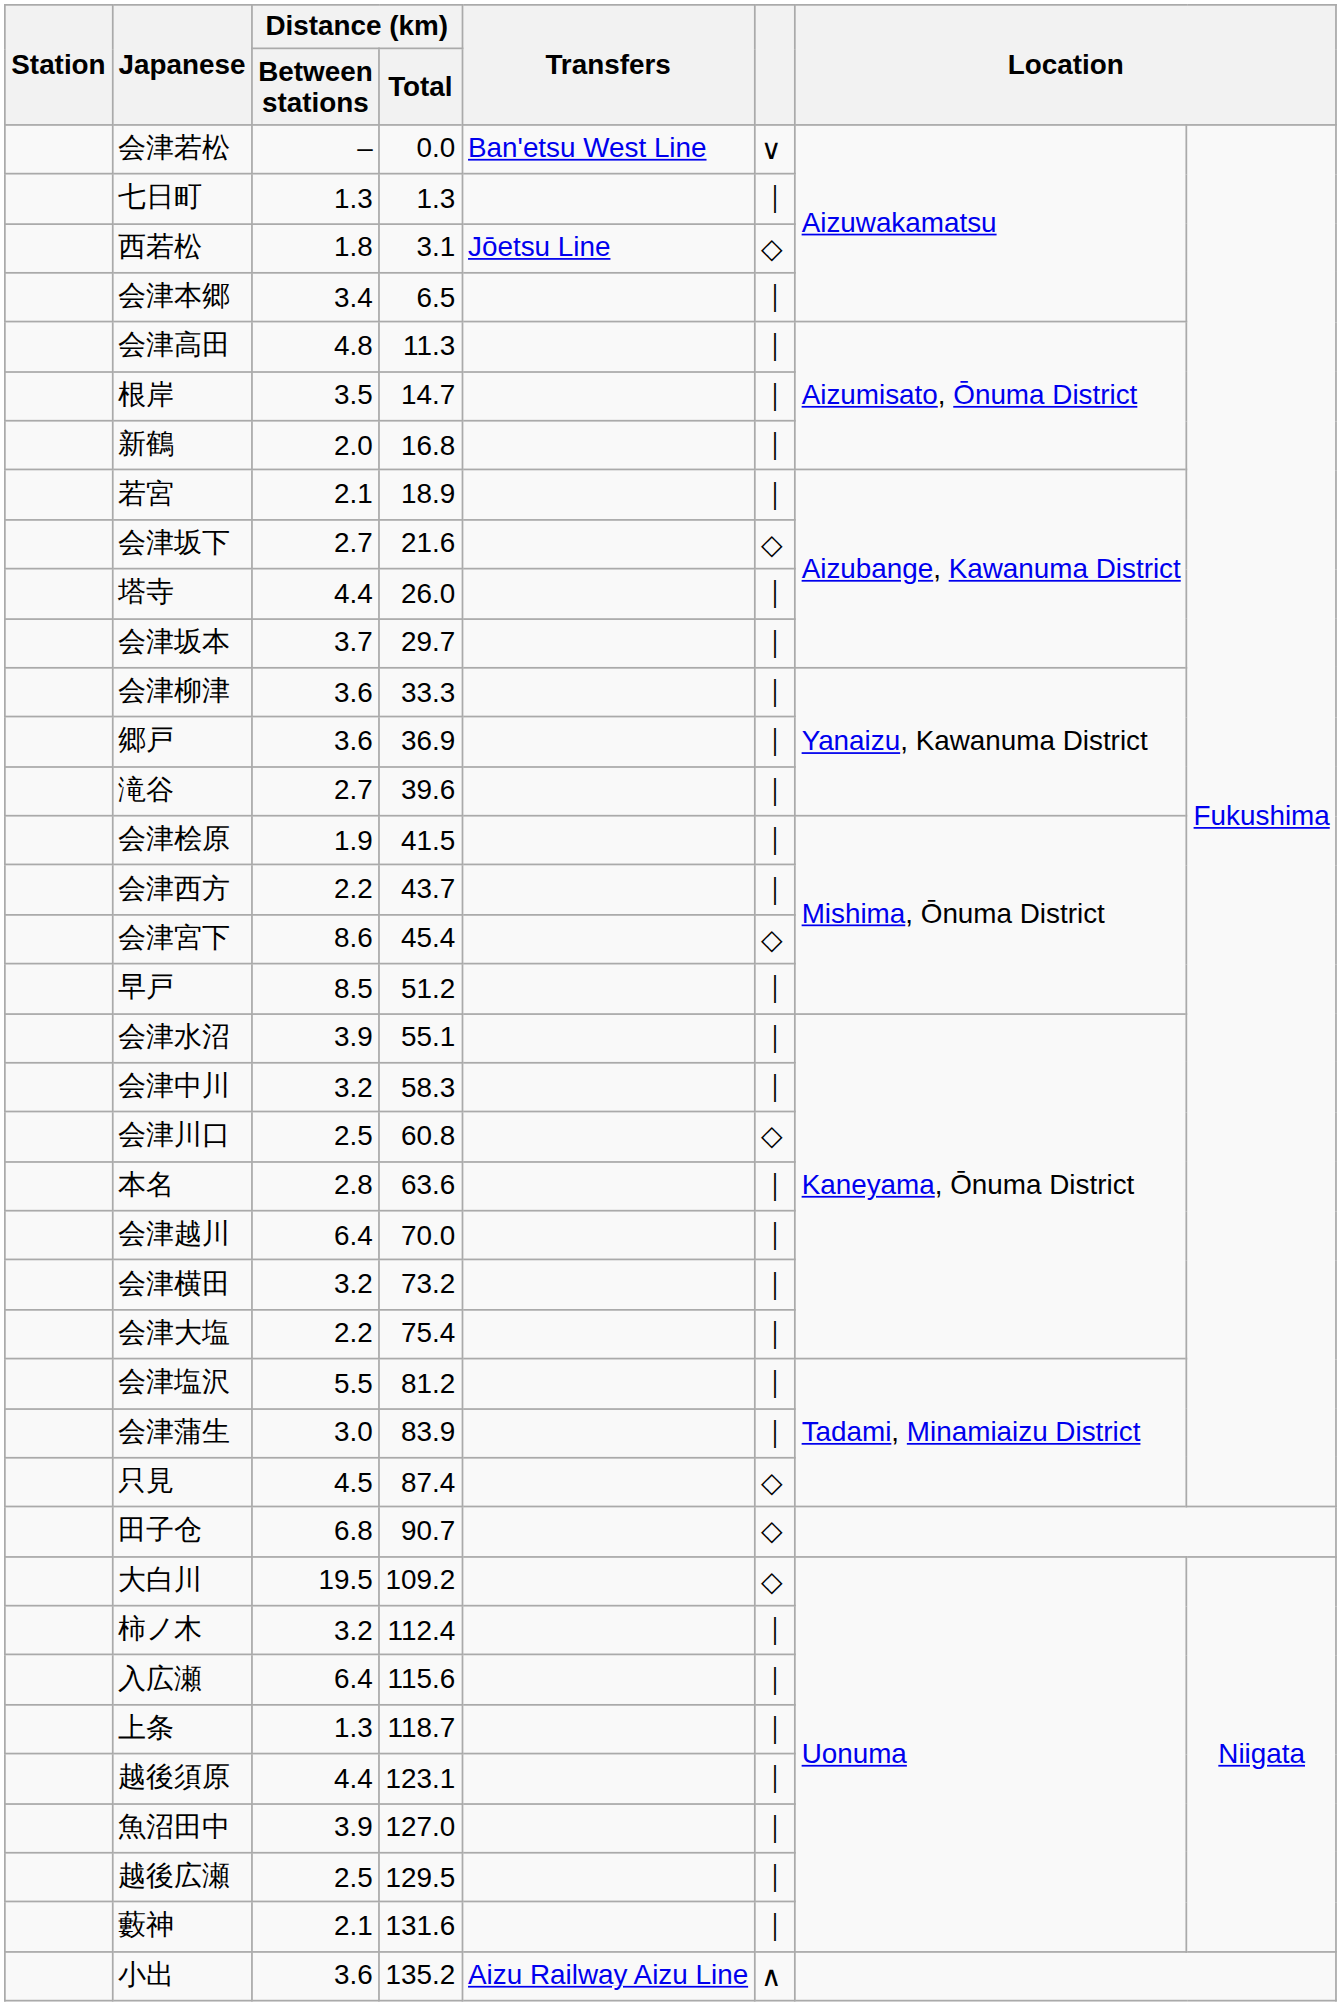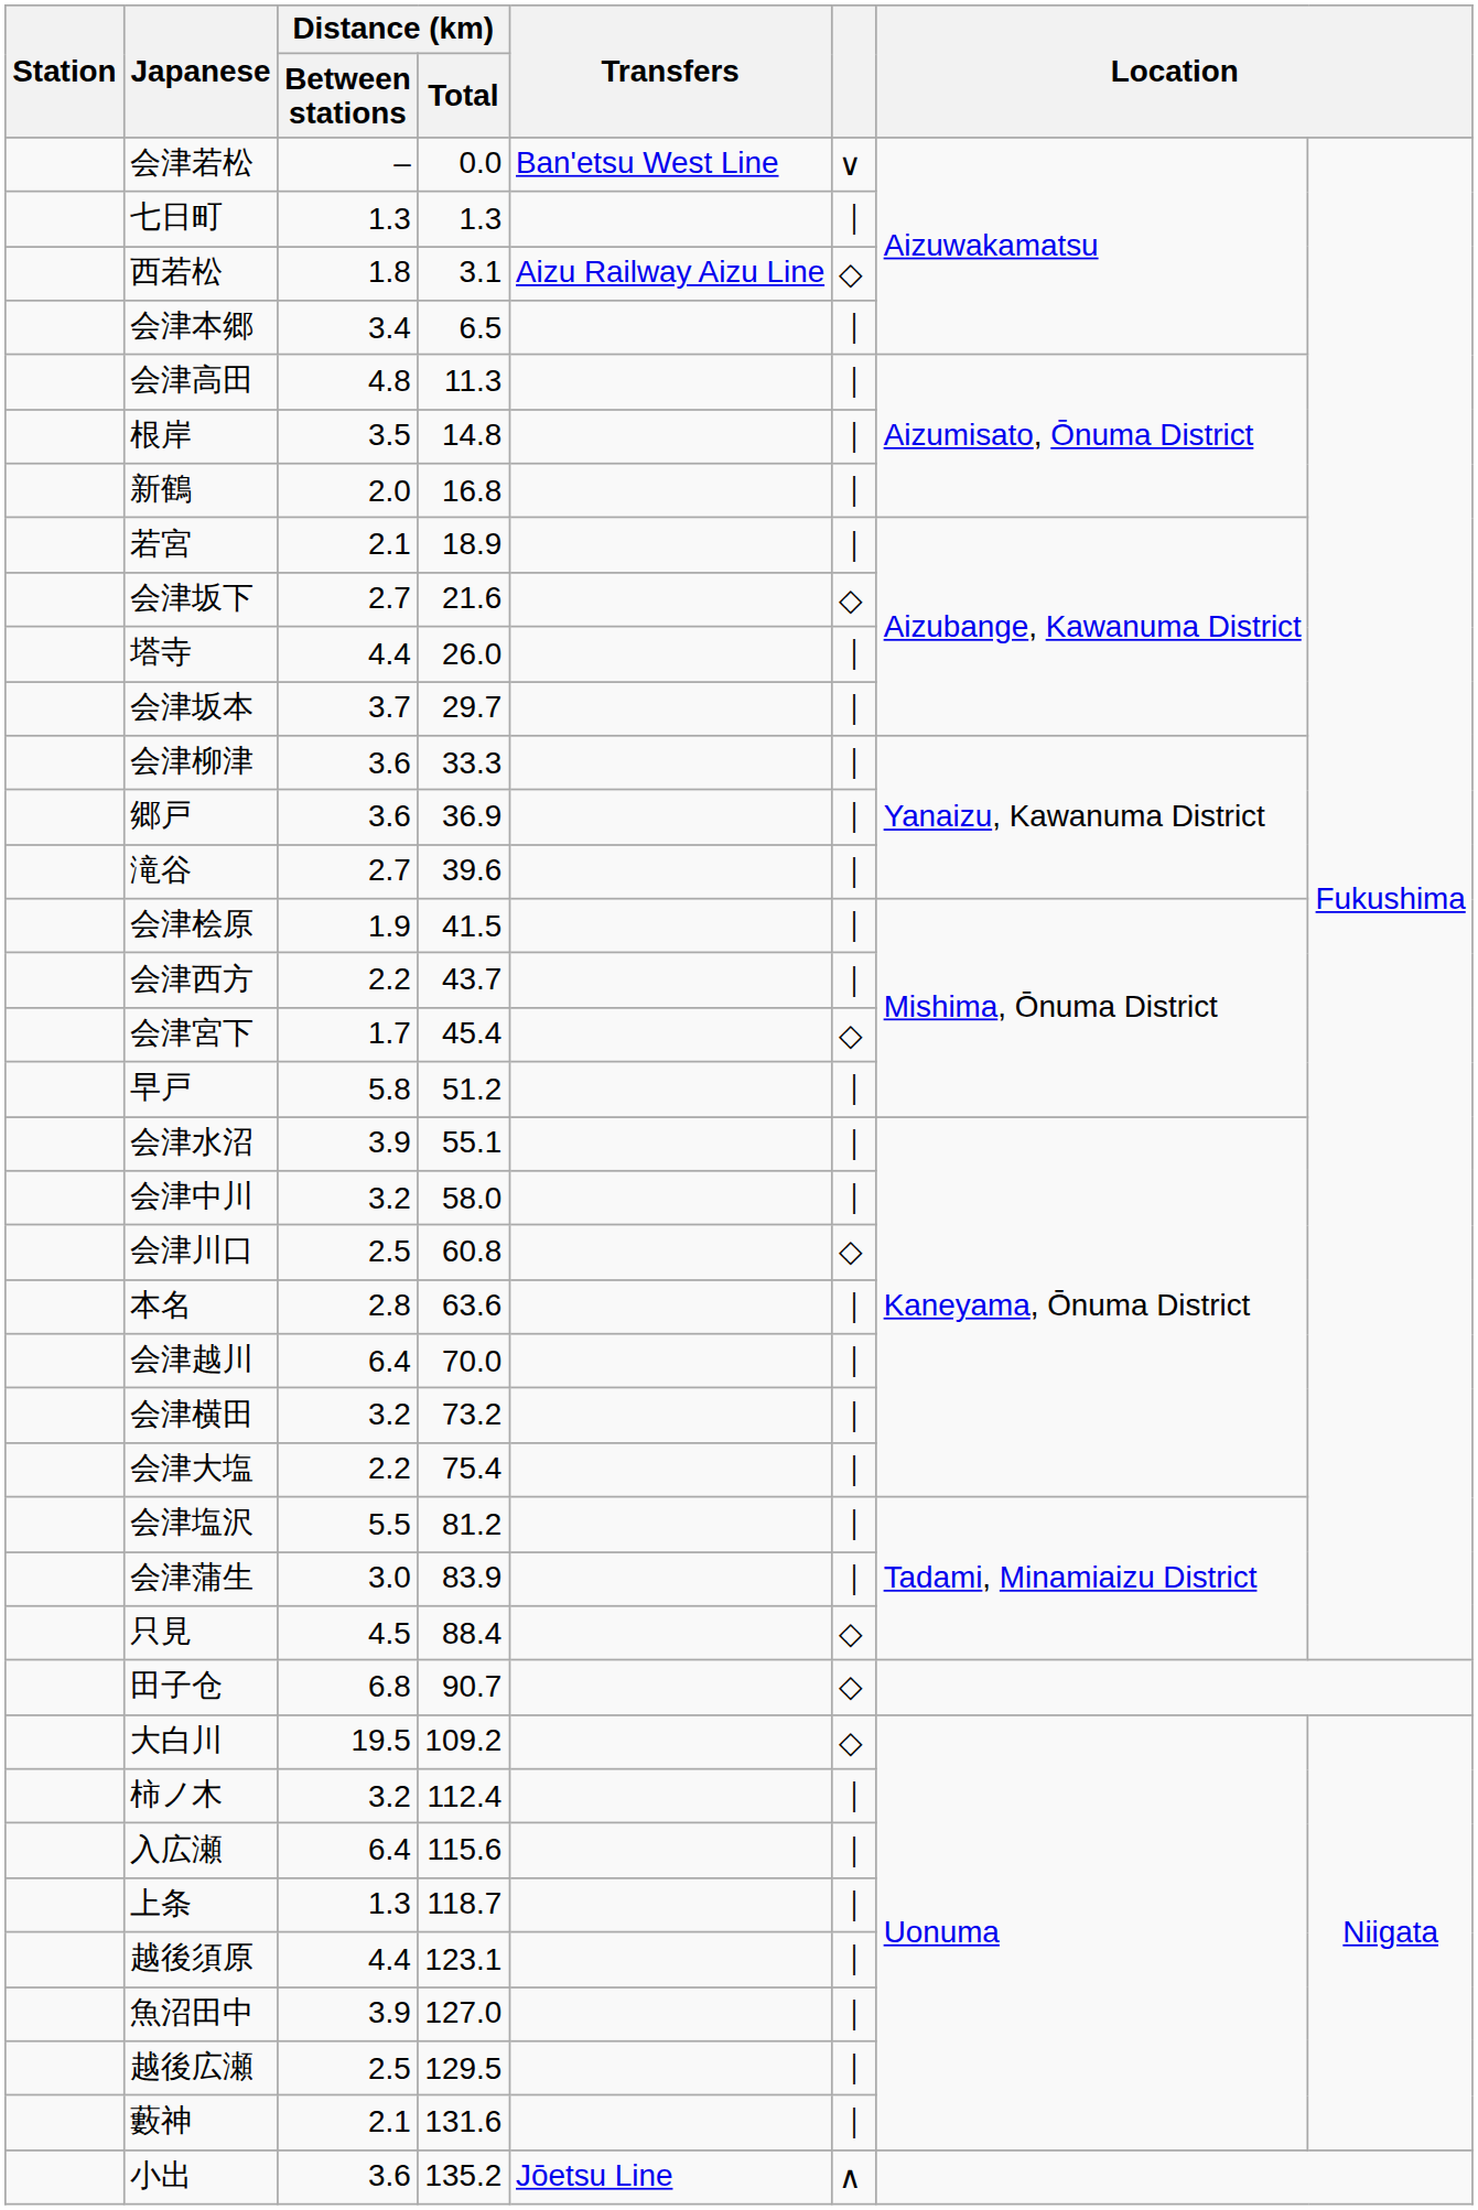西若松 | Transfers: Jōetsu Line -> Aizu Railway Aizu Line
根岸 | Distance (km) / Total: 14.7 -> 14.8
会津宮下 | Distance (km) / Between stations: 8.6 -> 1.7
早戸 | Distance (km) / Between stations: 8.5 -> 5.8
会津中川 | Distance (km) / Total: 58.3 -> 58.0
只見 | Distance (km) / Total: 87.4 -> 88.4
小出 | Transfers: Aizu Railway Aizu Line -> Jōetsu Line
